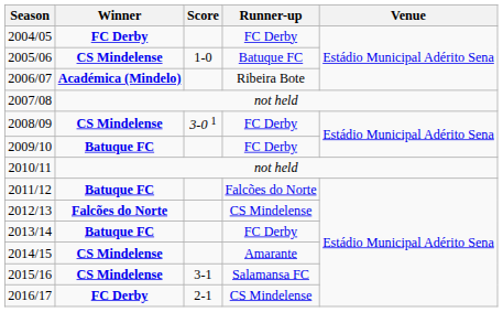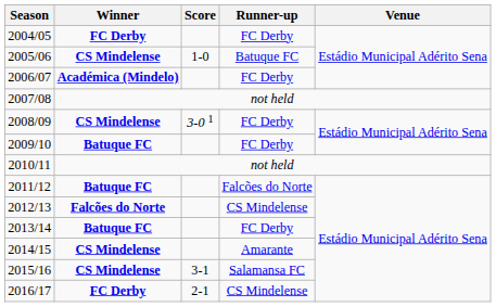2006/07 | Runner-up: Ribeira Bote -> FC Derby
